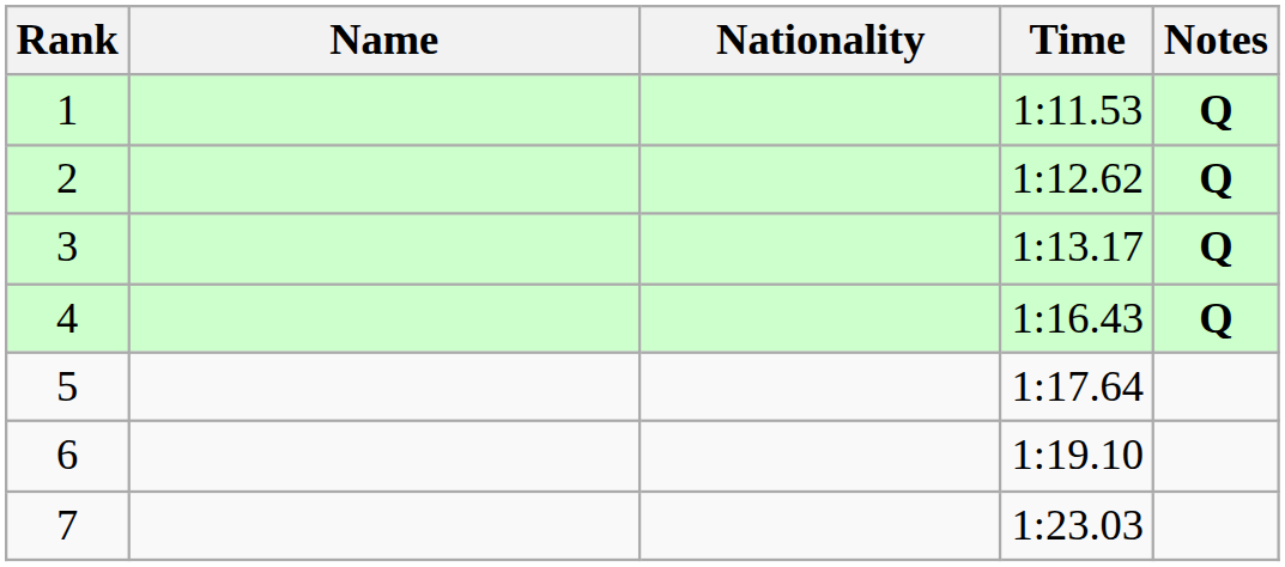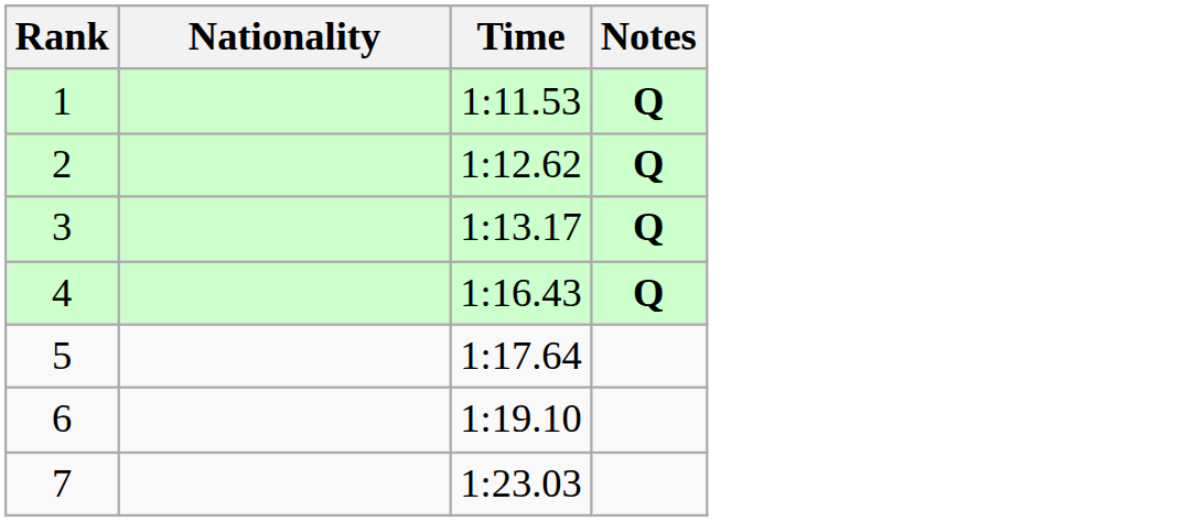- column: Name
